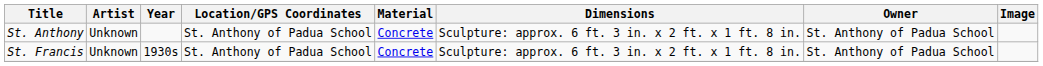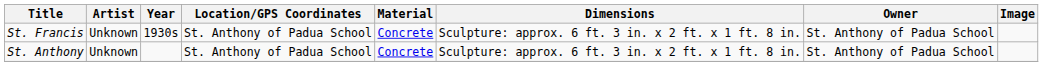rows swapped: St. Anthony <-> St. Francis
